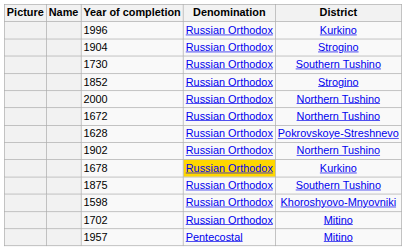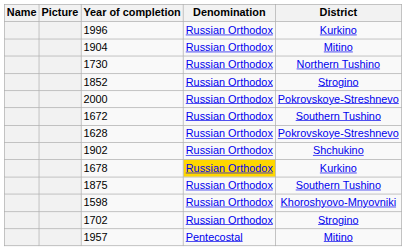columns swapped: Picture <-> Name
1904 | District: Strogino -> Mitino
1730 | District: Southern Tushino -> Northern Tushino
2000 | District: Northern Tushino -> Pokrovskoye-Streshnevo
1672 | District: Northern Tushino -> Southern Tushino
1902 | District: Northern Tushino -> Shchukino
1702 | District: Mitino -> Strogino
